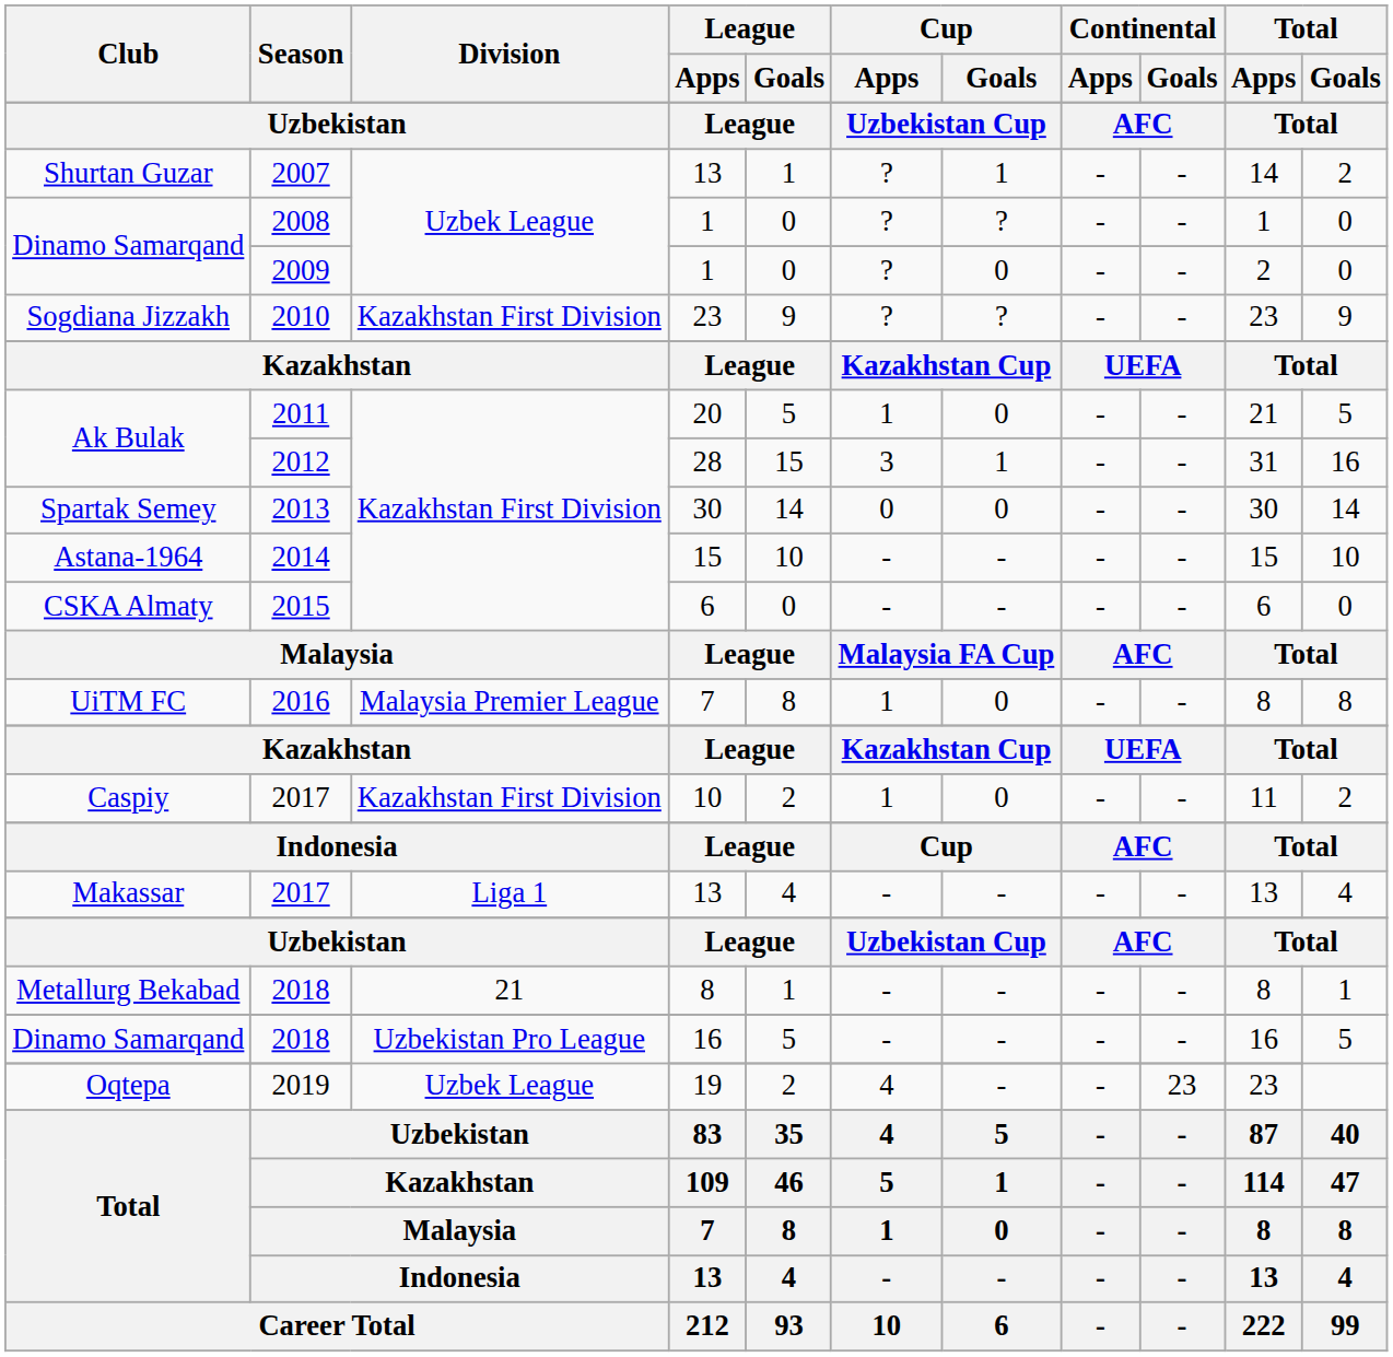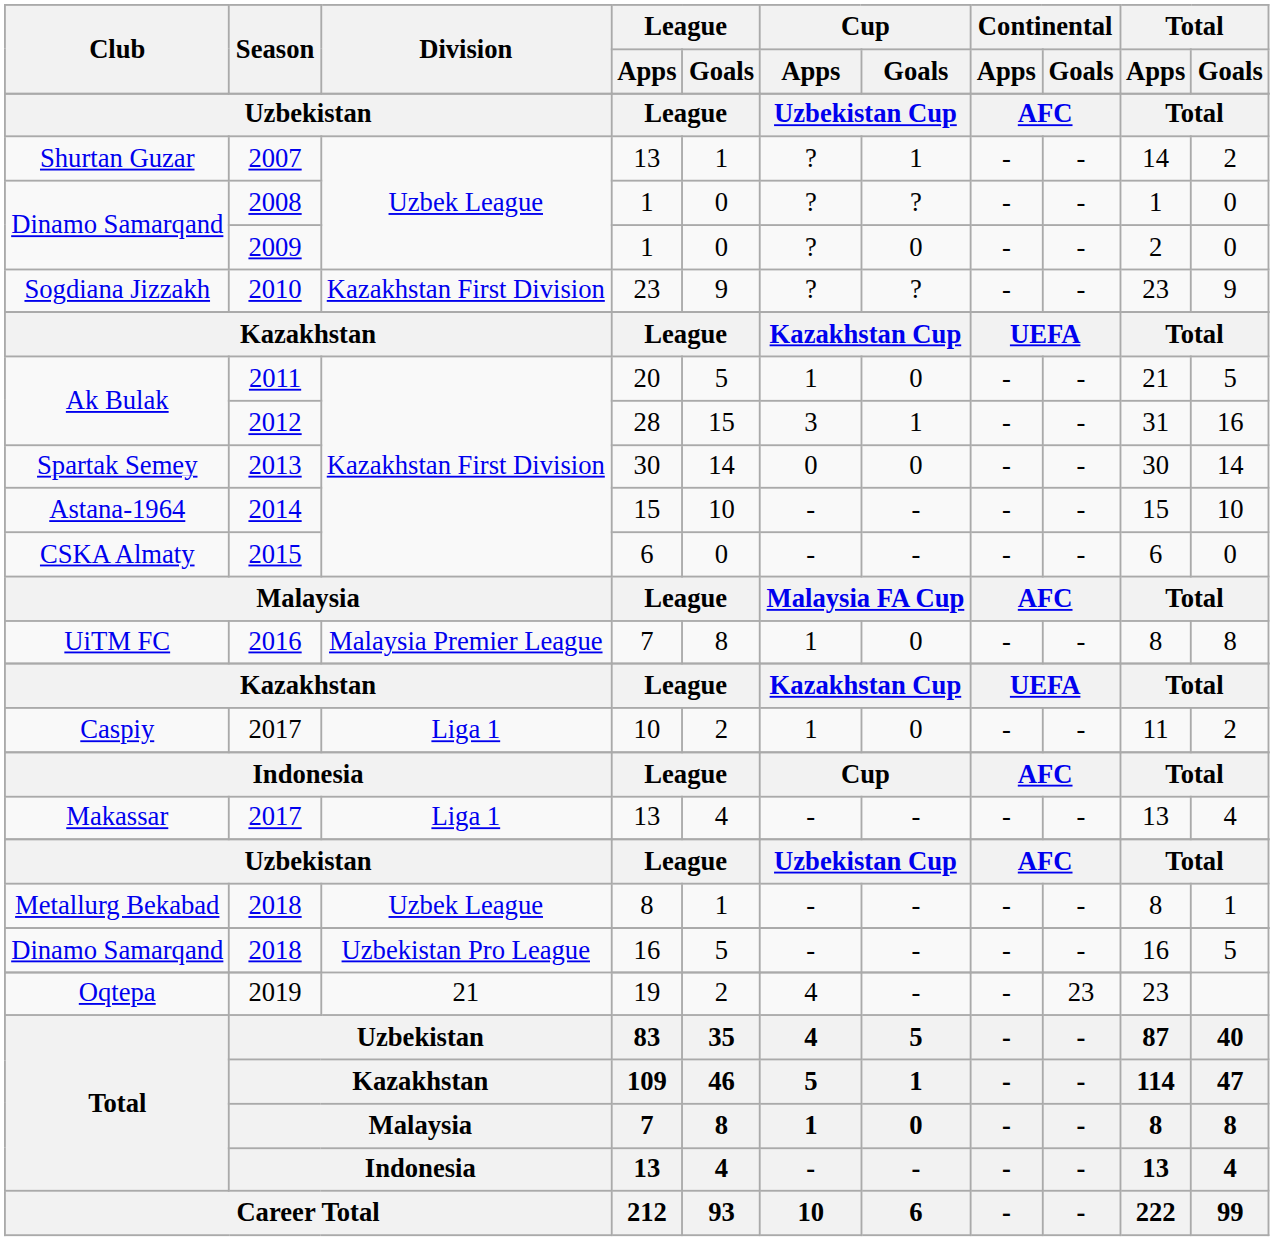2017 / 10 | Division: Kazakhstan First Division -> Liga 1
2018 / 8 | Division: 21 -> Uzbek League
2019 | Division: Uzbek League -> 21
